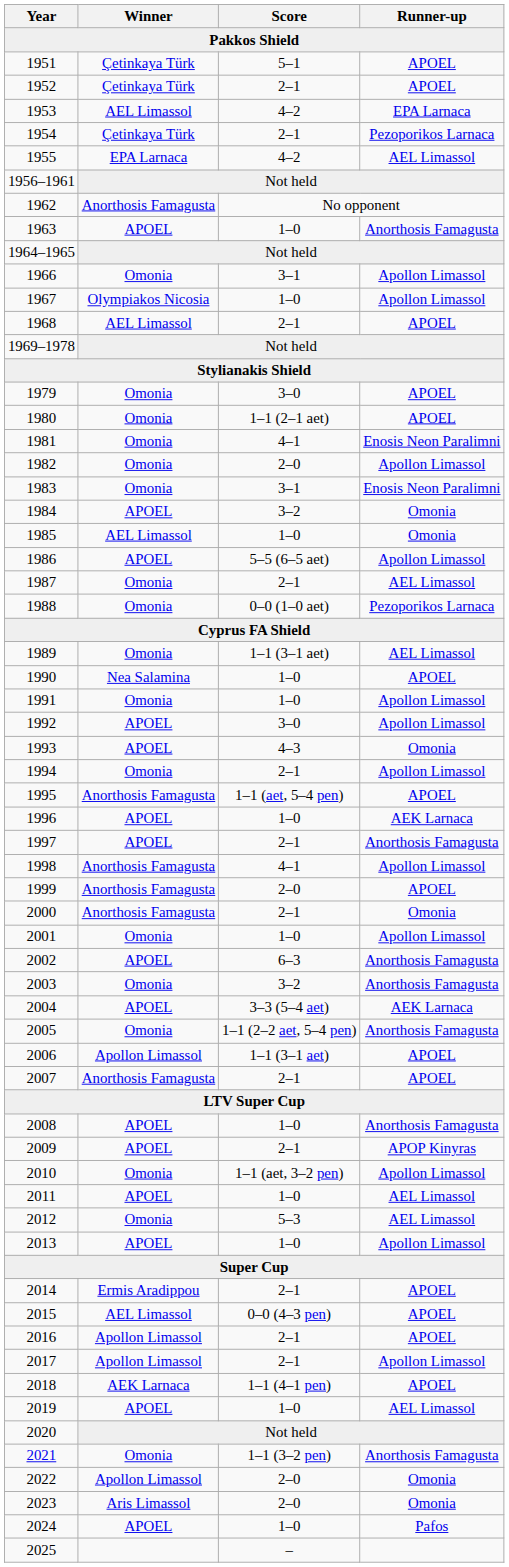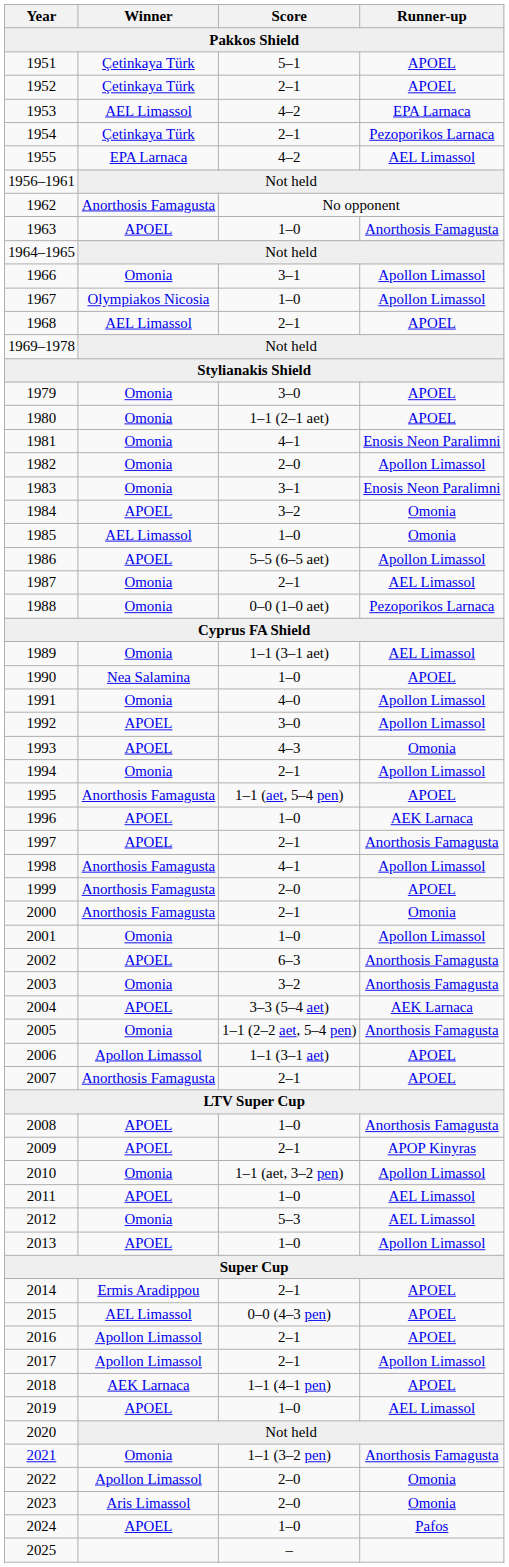1991 | Score: 1–0 -> 4–0
